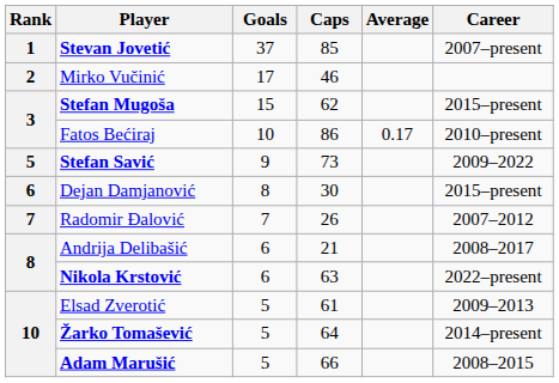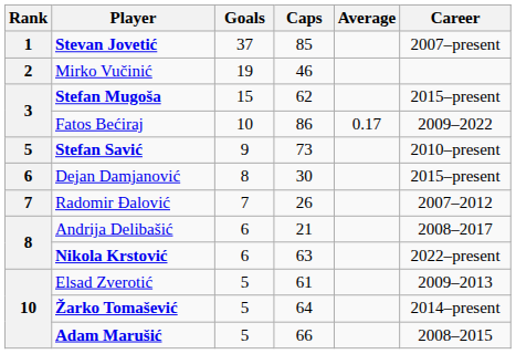Mirko Vučinić | Goals: 17 -> 19
Fatos Bećiraj | Career: 2010–present -> 2009–2022
Stefan Savić | Career: 2009–2022 -> 2010–present
